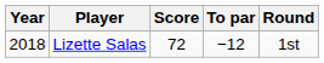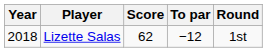Lizette Salas | Score: 72 -> 62
